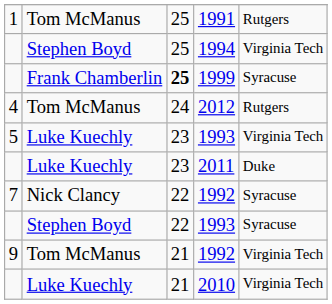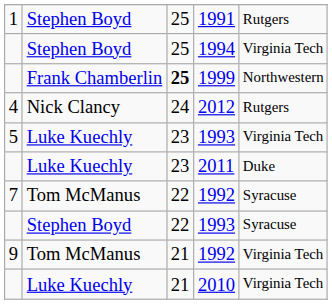1991 | column 2: Tom McManus -> Stephen Boyd
1999 | column 5: Syracuse -> Northwestern
2012 | column 2: Tom McManus -> Nick Clancy
7 / 1992 | column 2: Nick Clancy -> Tom McManus
